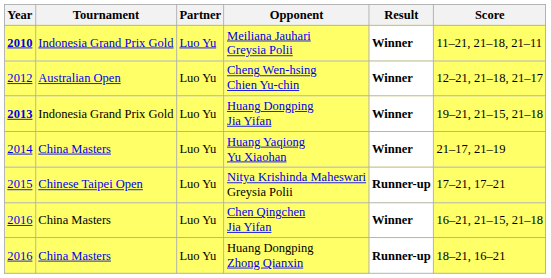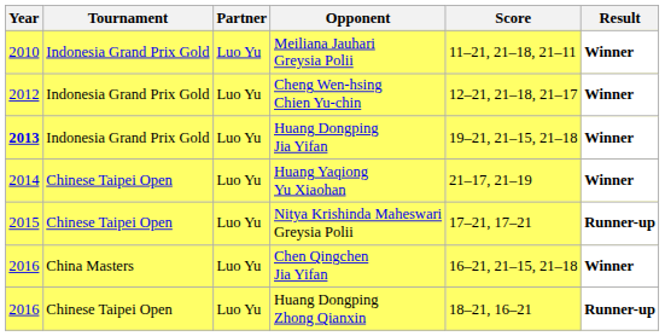columns swapped: Score <-> Result
Meiliana Jauhari Greysia Polii | Year: bold -> normal
Cheng Wen-hsing Chien Yu-chin | Tournament: Australian Open -> Indonesia Grand Prix Gold
Huang Yaqiong Yu Xiaohan | Tournament: China Masters -> Chinese Taipei Open
Huang Dongping Zhong Qianxin | Tournament: China Masters -> Chinese Taipei Open
